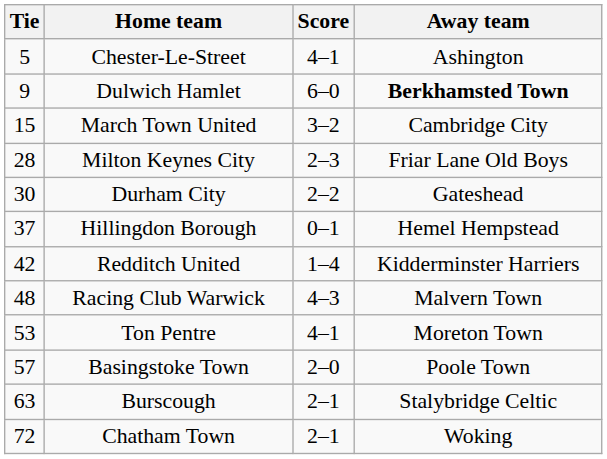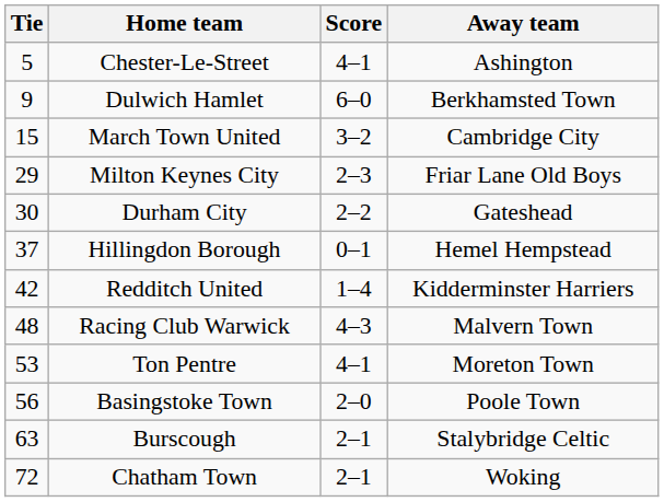Dulwich Hamlet | Away team: bold -> normal
Milton Keynes City | Tie: 28 -> 29
Basingstoke Town | Tie: 57 -> 56
